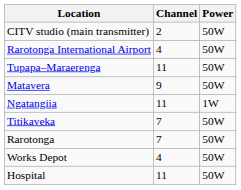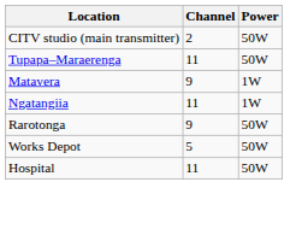- row: Rarotonga International Airport | 4 | 50W
Matavera | Power: 50W -> 1W
- row: Titikaveka | 7 | 50W
Rarotonga | Channel: 7 -> 9
Works Depot | Channel: 4 -> 5
